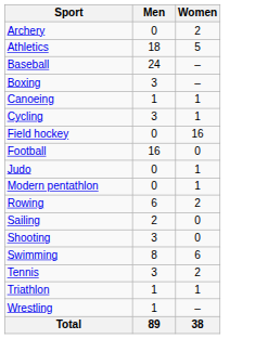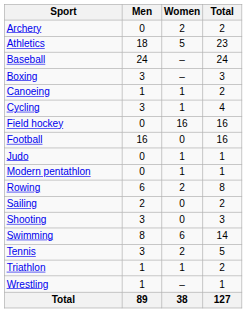+ column: Total | 2 | 23 | 24 | 3 | 2 | 4 | 16 | 16 | 1 | 1 | 8 | 2 | 3 | 14 | 5 | 2 | 1 | 127
